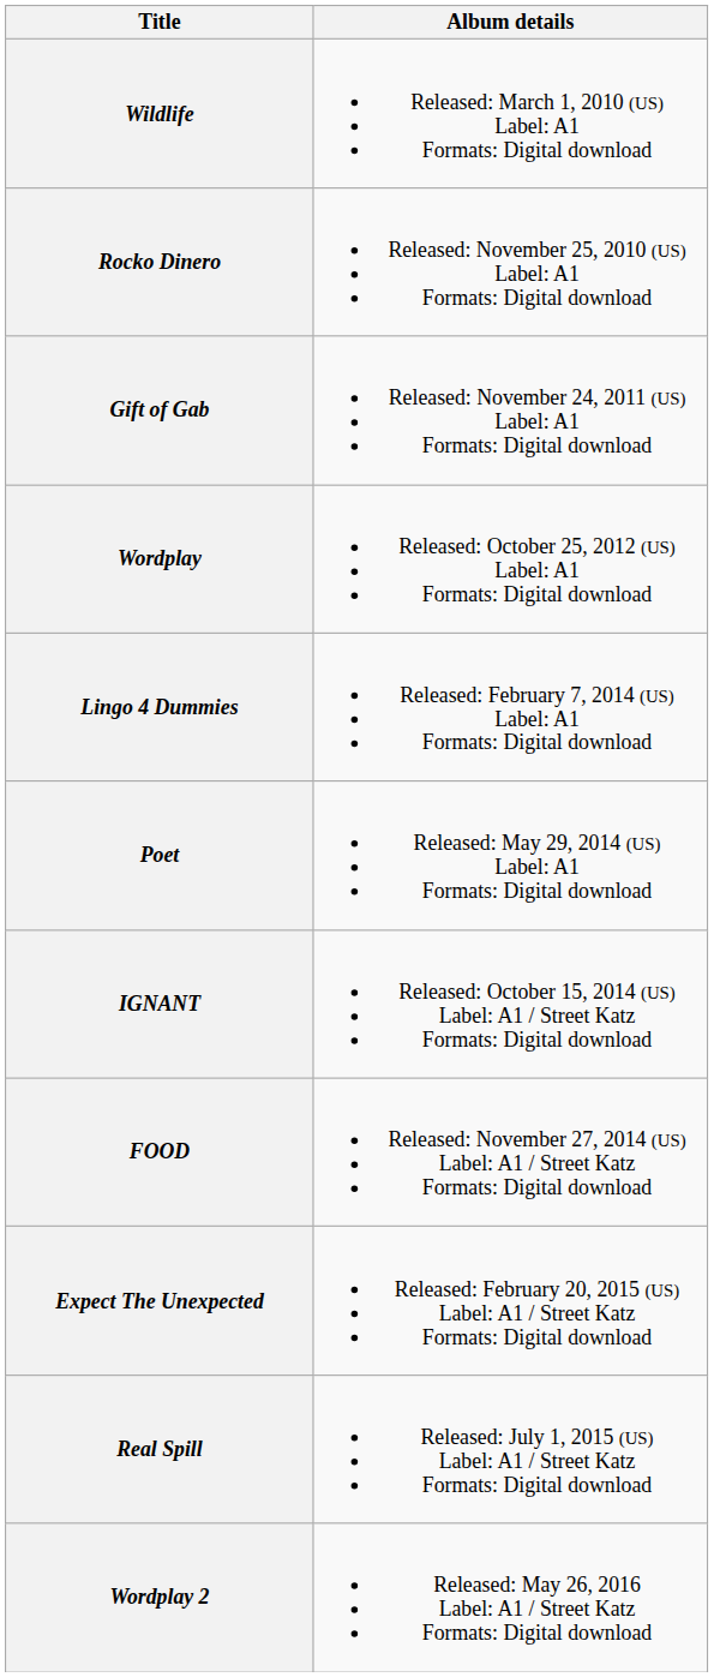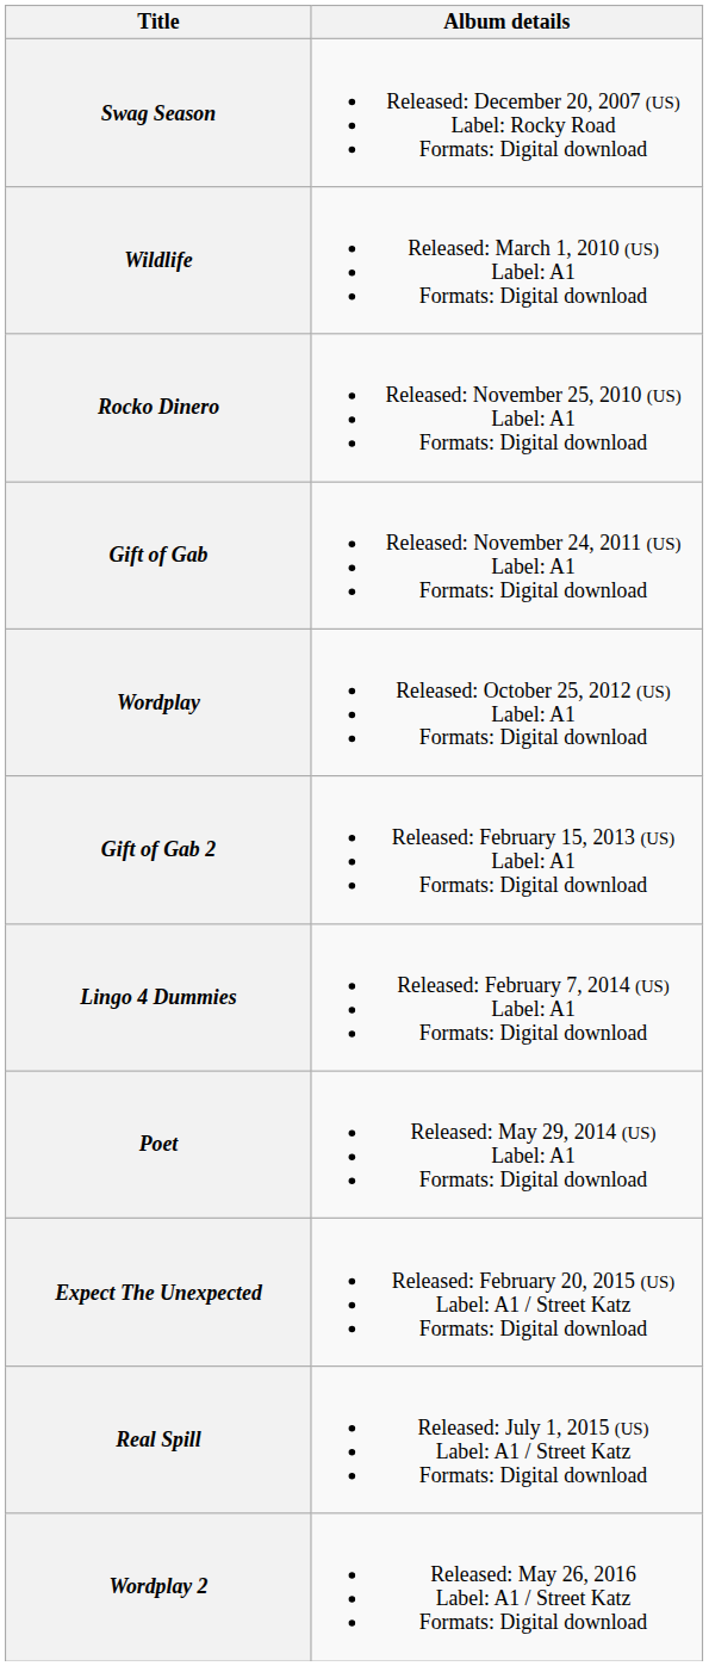+ row: Swag Season | Released: December 20, 2007 (US) Label: Rocky Road Formats: Digital download
+ row: Gift of Gab 2 | Released: February 15, 2013 (US) Label: A1 Formats: Digital download
- row: IGNANT | Released: October 15, 2014 (US) Label: A1 / Street Katz Formats: Digital download
- row: FOOD | Released: November 27, 2014 (US) Label: A1 / Street Katz Formats: Digital download
